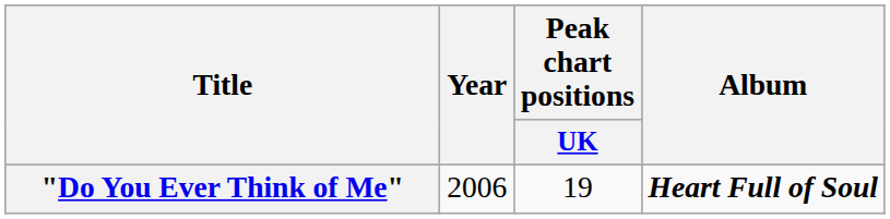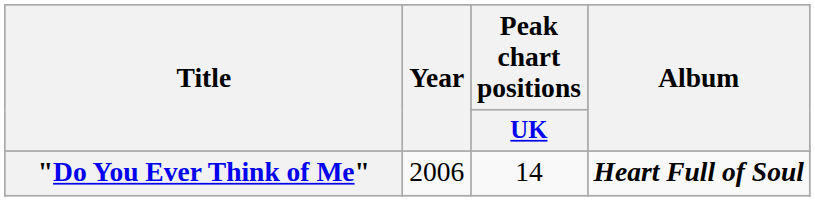"Do You Ever Think of Me" | Peak chart positions / UK: 19 -> 14
